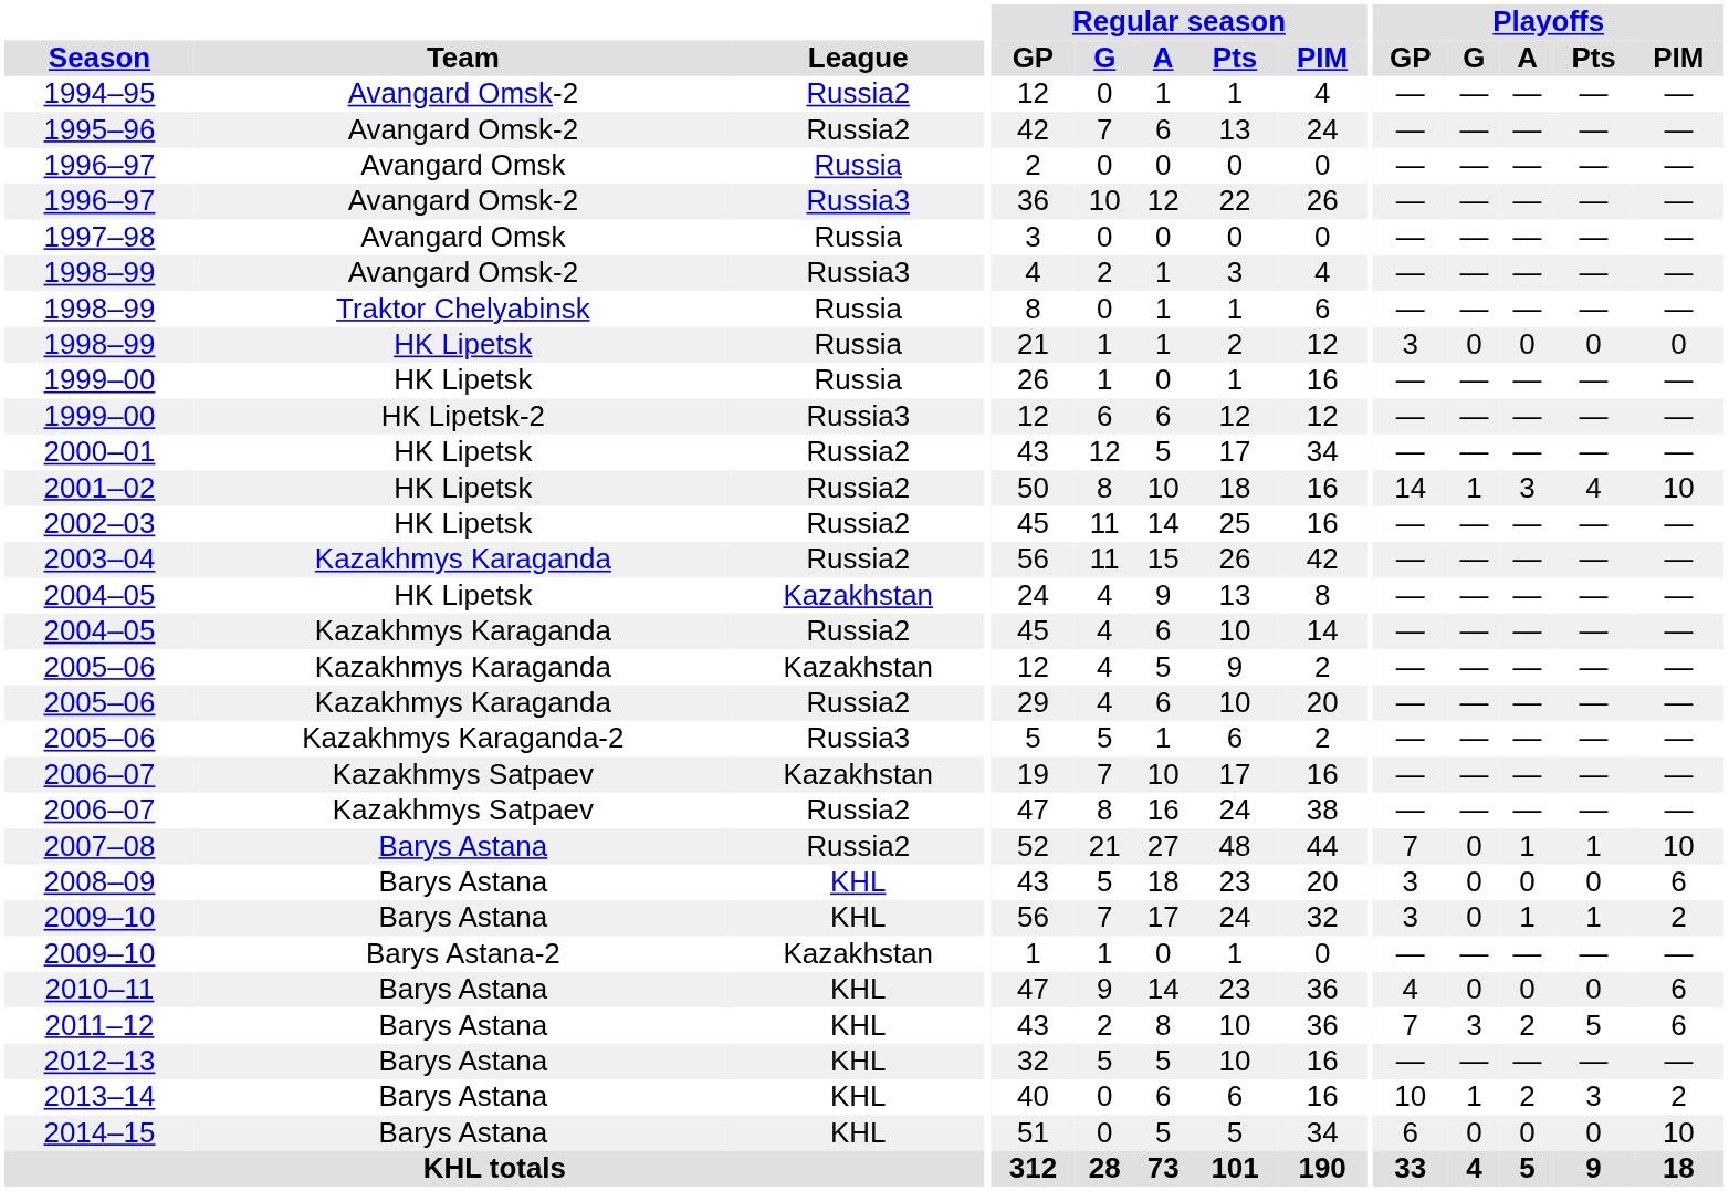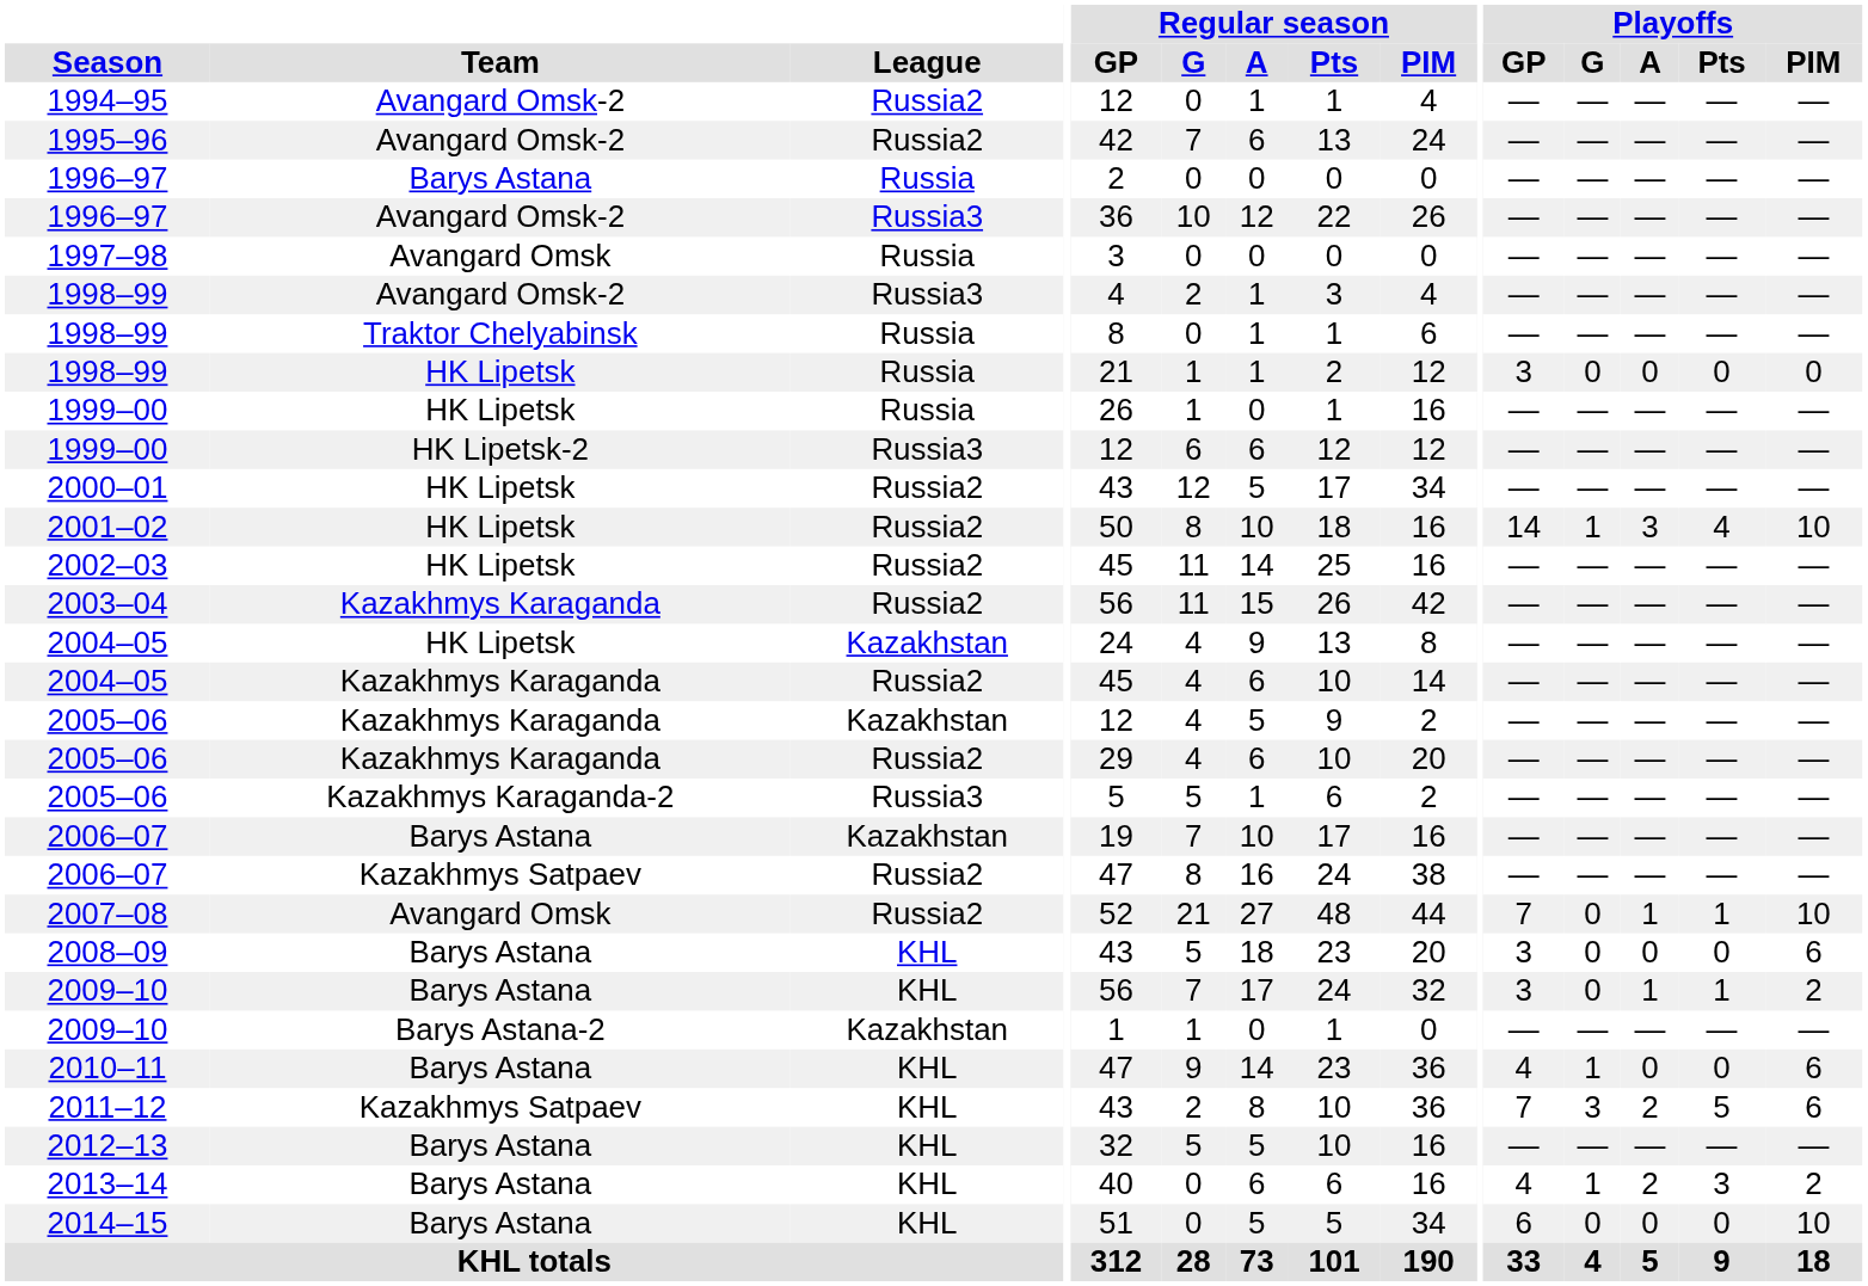1996–97 / Russia | Team: Avangard Omsk -> Barys Astana
2006–07 / Kazakhstan | Team: Kazakhmys Satpaev -> Barys Astana
2007–08 | Team: Barys Astana -> Avangard Omsk
2010–11 | Playoffs / G: 0 -> 1
2011–12 | Team: Barys Astana -> Kazakhmys Satpaev
2013–14 | Playoffs / GP: 10 -> 4
